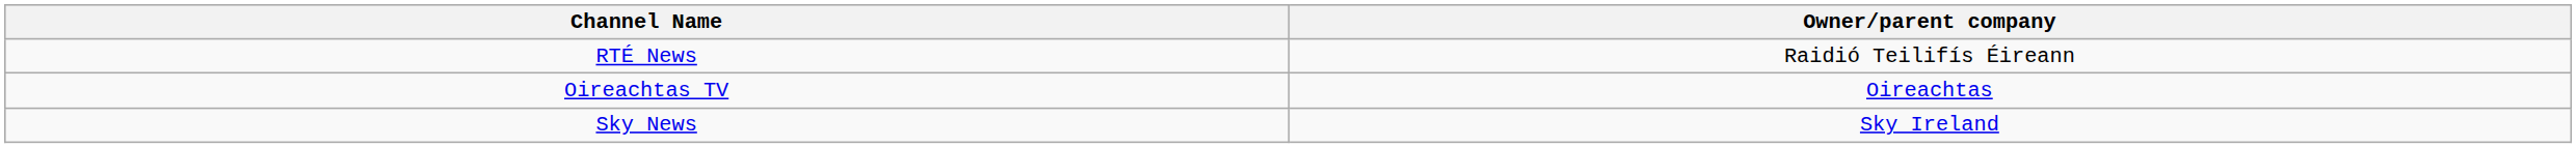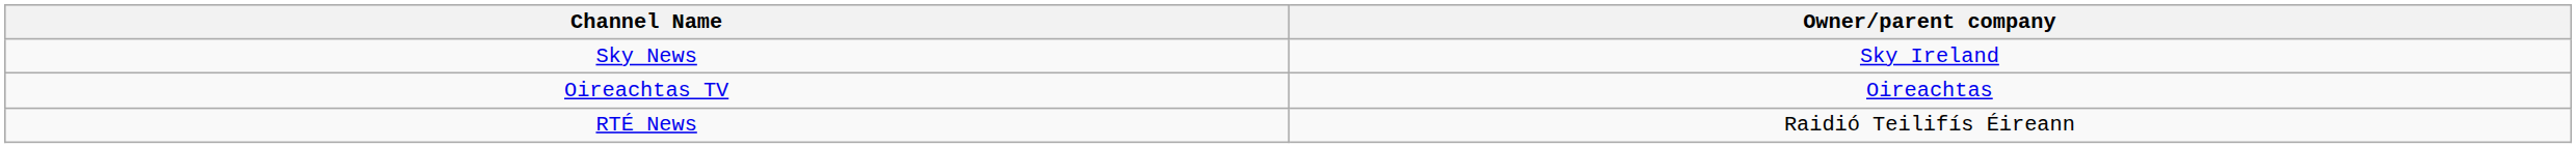rows swapped: RTÉ News <-> Sky News
